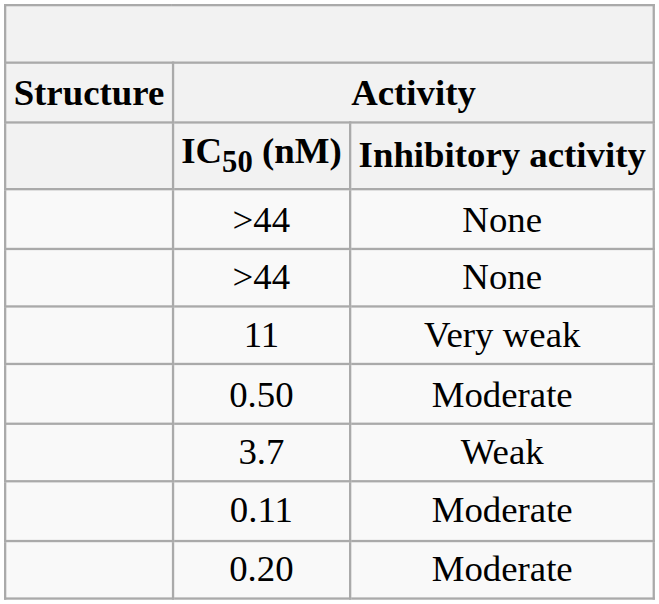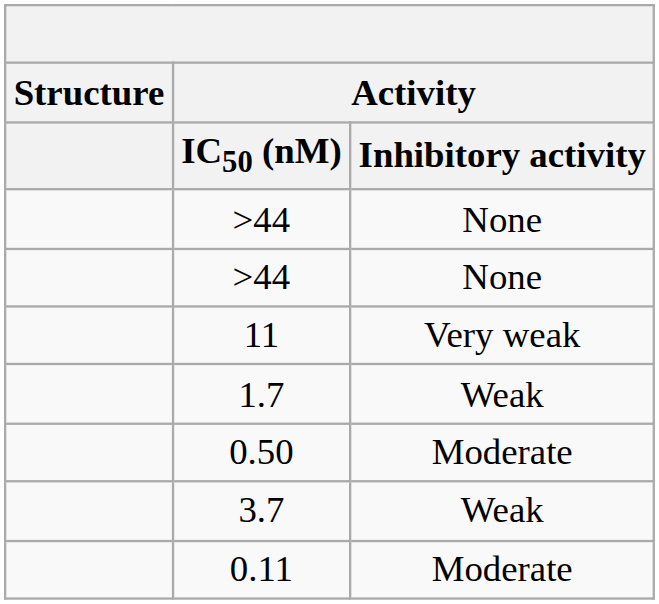+ row: 1.7 | Weak
- row: 0.20 | Moderate
